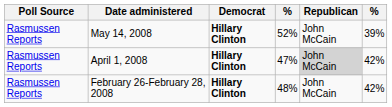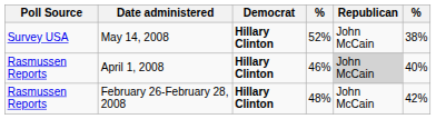May 14, 2008 | Poll Source: Rasmussen Reports -> Survey USA
May 14, 2008 | column 6: 39% -> 38%
April 1, 2008 | column 4: 47% -> 46%
April 1, 2008 | column 6: 42% -> 40%
